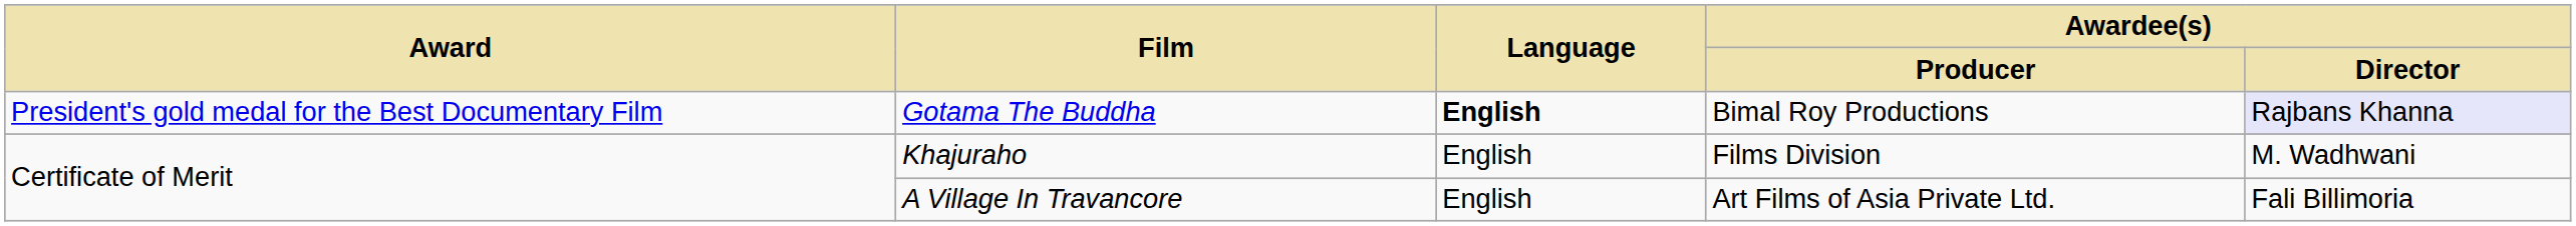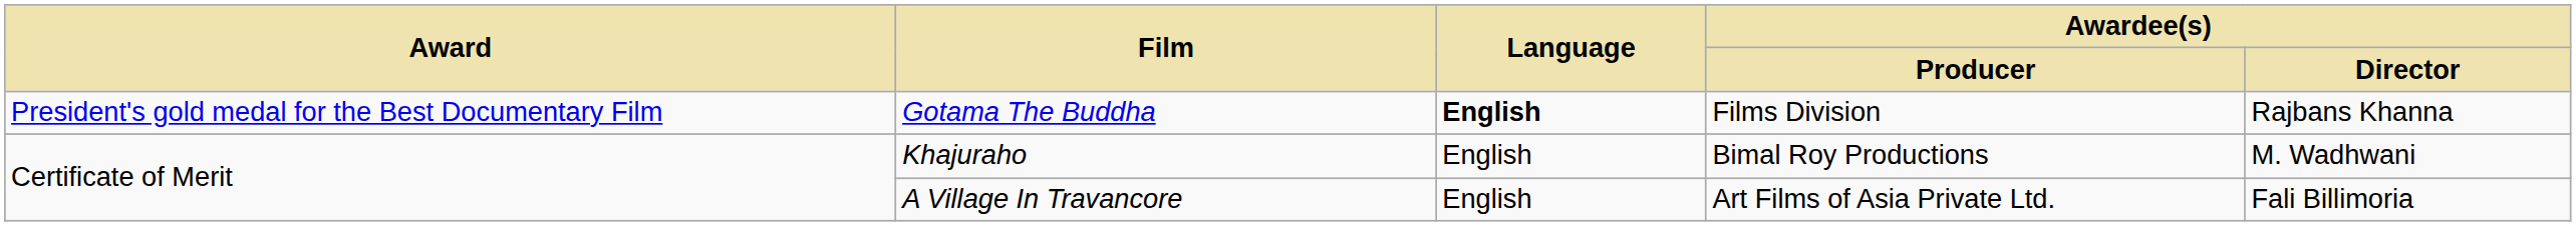Gotama The Buddha | Awardee(s) / Producer: Bimal Roy Productions -> Films Division
Gotama The Buddha | Awardee(s) / Director: lavender background -> no background
Khajuraho | Awardee(s) / Producer: Films Division -> Bimal Roy Productions
